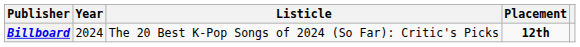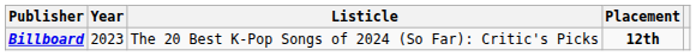Billboard | Year: 2024 -> 2023
